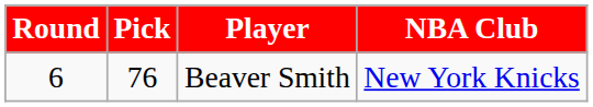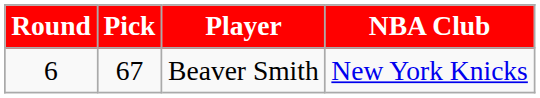Beaver Smith | Pick: 76 -> 67
